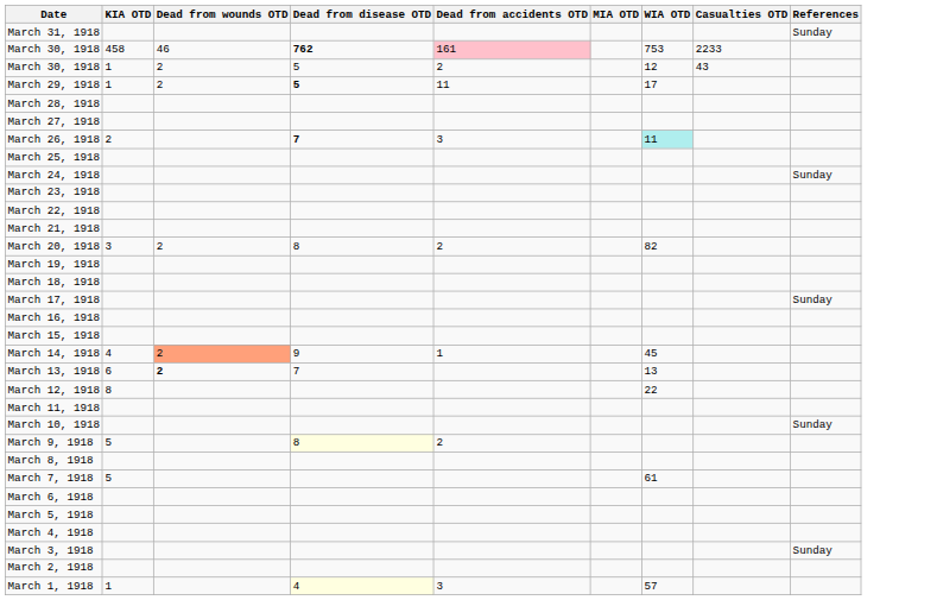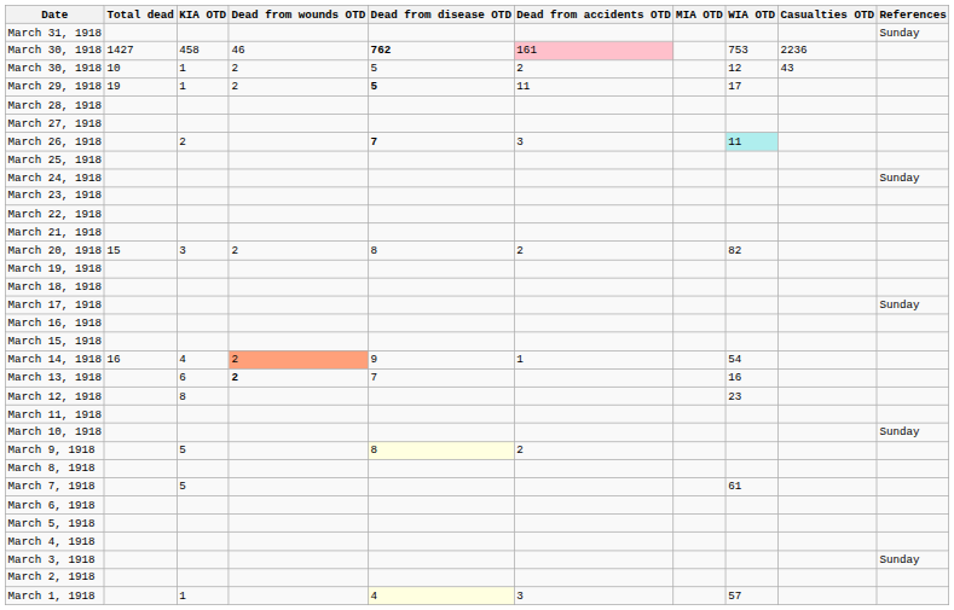+ column: Total dead | 1427 | 10 | 19 | 15 | 16
March 30, 1918 / 458 | Casualties OTD: 2233 -> 2236
March 14, 1918 | WIA OTD: 45 -> 54
March 13, 1918 | WIA OTD: 13 -> 16
March 12, 1918 | WIA OTD: 22 -> 23
